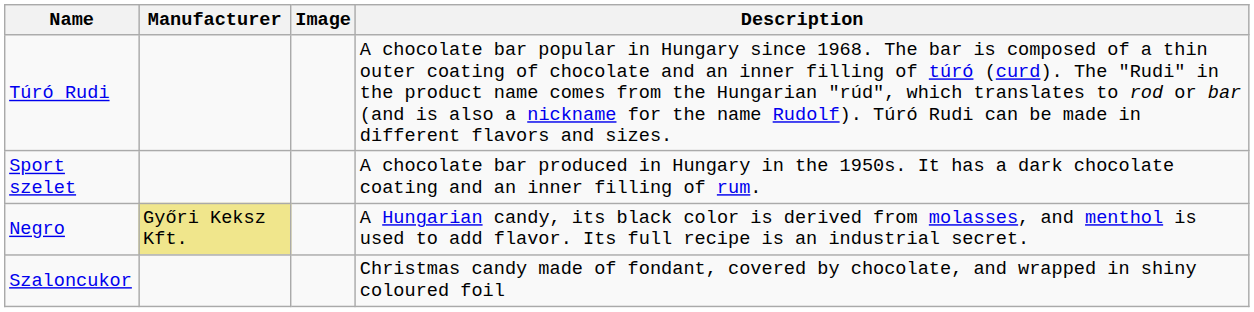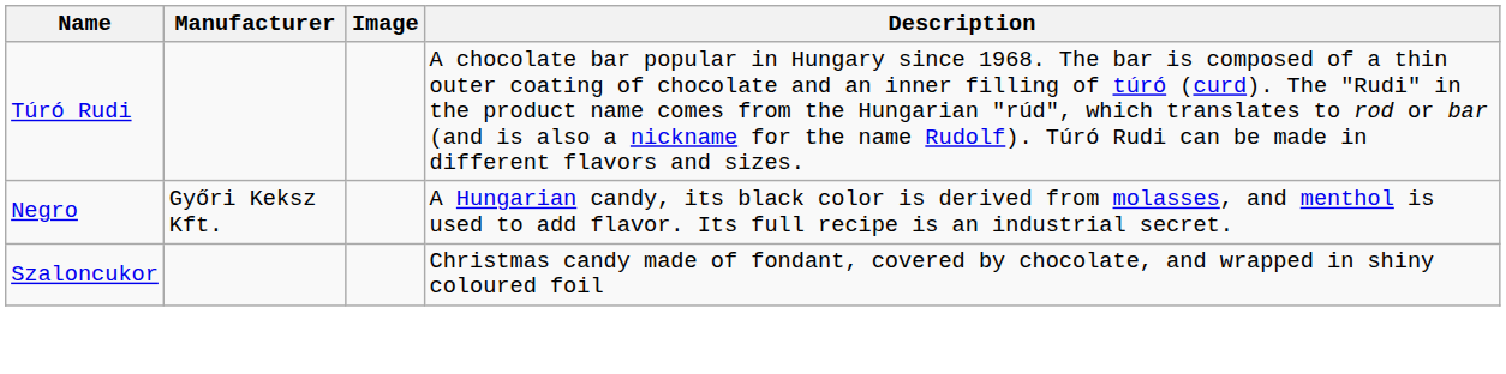- row: Sport szelet | A chocolate bar produced in Hungary in the 1950s. It has a dark chocolate coating and an inner filling of rum.
Negro | Manufacturer: khaki background -> no background
